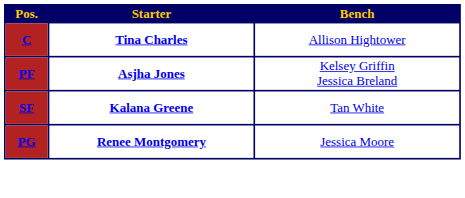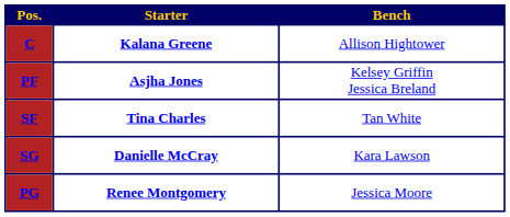C | Starter: Tina Charles -> Kalana Greene
SF | Starter: Kalana Greene -> Tina Charles
+ row: SG | Danielle McCray | Kara Lawson
